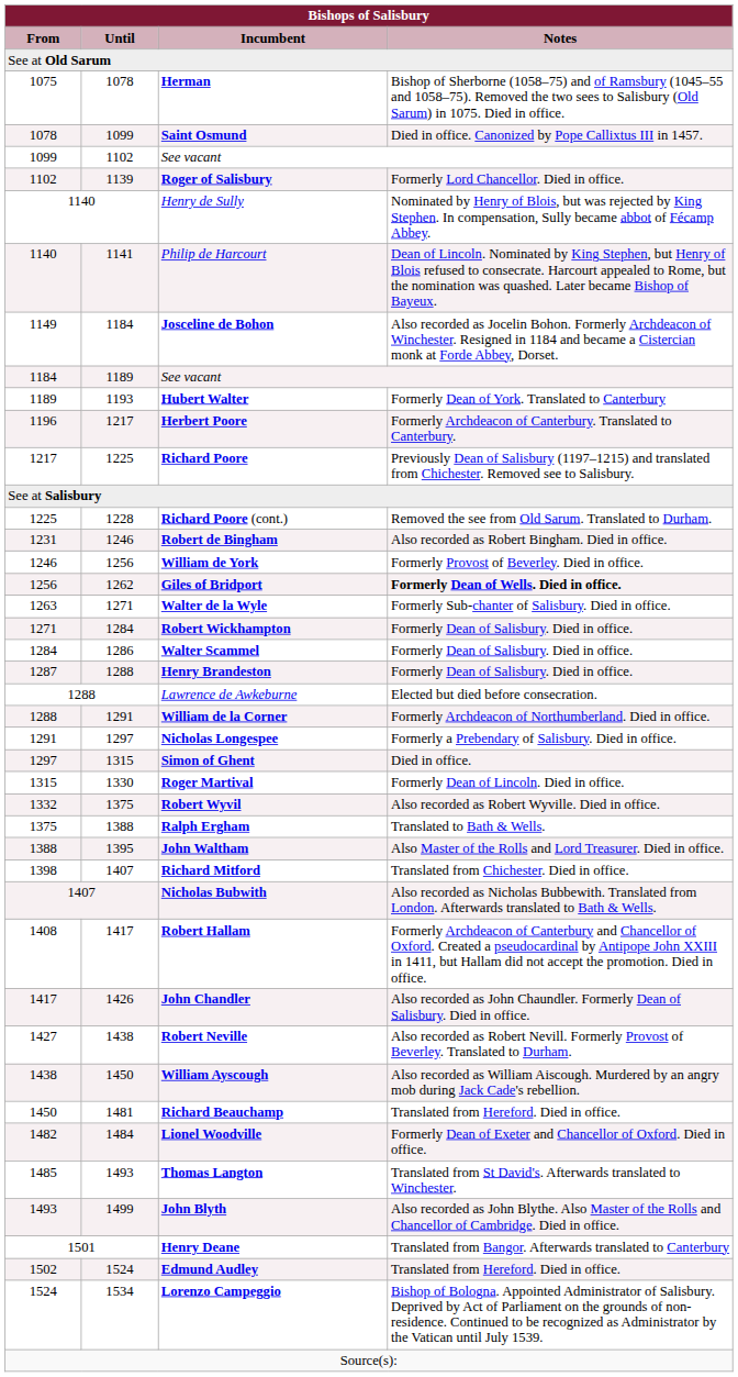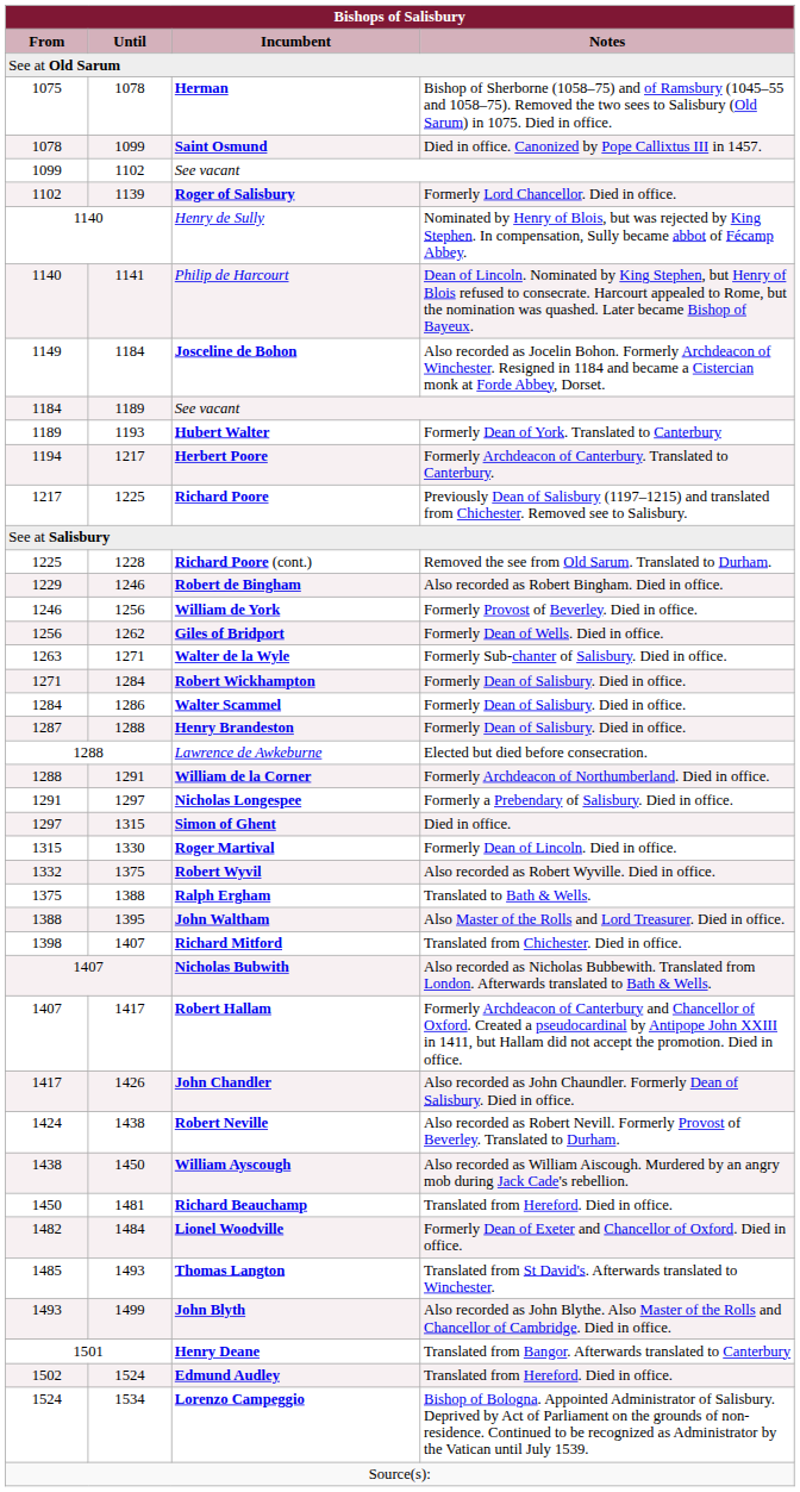Herbert Poore | From: 1196 -> 1194
Robert de Bingham | From: 1231 -> 1229
Giles of Bridport | Notes: bold -> normal
Robert Hallam | From: 1408 -> 1407
Robert Neville | From: 1427 -> 1424
